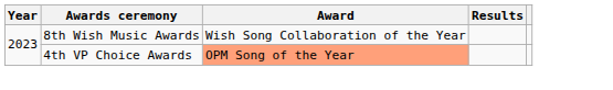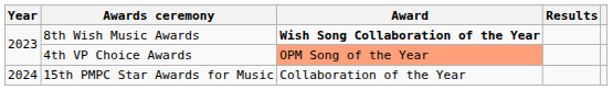8th Wish Music Awards | Award: normal -> bold
+ row: 2024 | 15th PMPC Star Awards for Music | Collaboration of the Year
